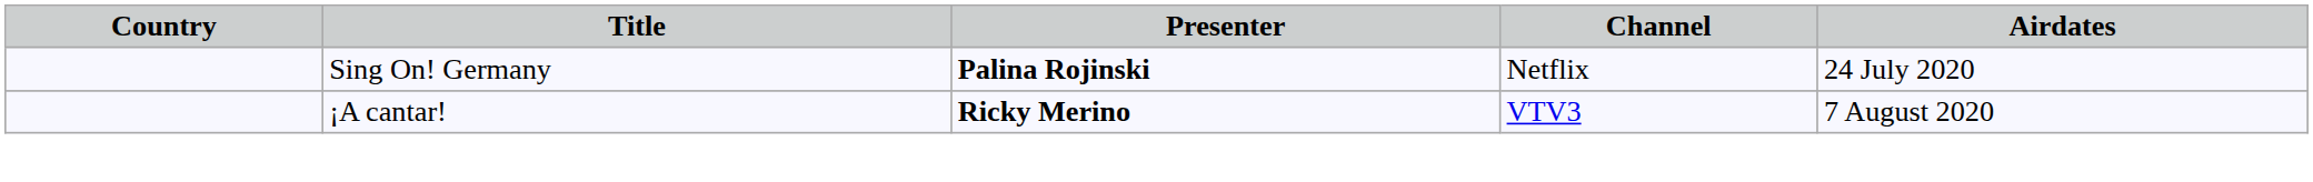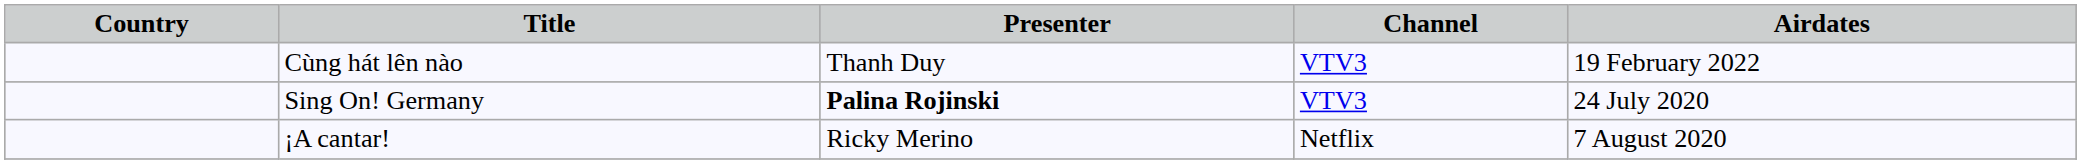+ row: Cùng hát lên nào | Thanh Duy | VTV3 | 19 February 2022
Sing On! Germany | Channel: Netflix -> VTV3
¡A cantar! | Presenter: bold -> normal
¡A cantar! | Channel: VTV3 -> Netflix
